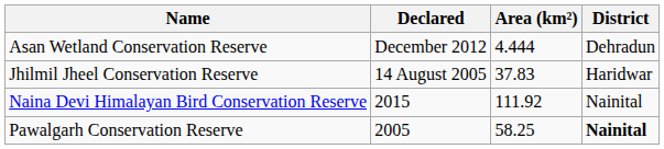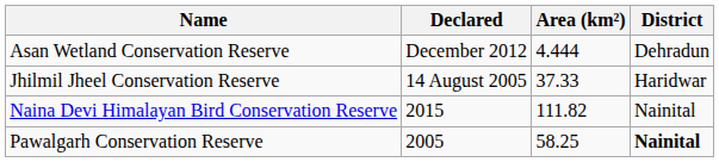Jhilmil Jheel Conservation Reserve | Area (km²): 37.83 -> 37.33
Naina Devi Himalayan Bird Conservation Reserve | Area (km²): 111.92 -> 111.82
